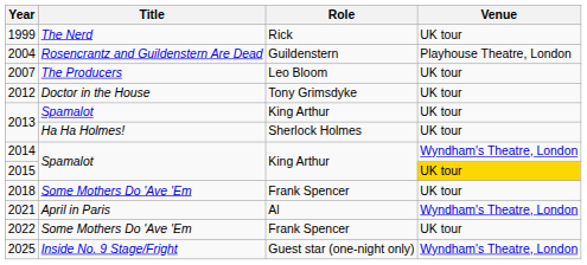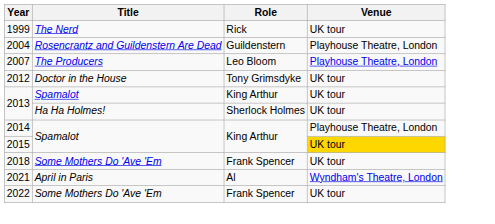2007 | Venue: UK tour -> Playhouse Theatre, London
2014 | Venue: Wyndham's Theatre, London -> Playhouse Theatre, London
- row: 2025 | Inside No. 9 Stage/Fright | Guest star (one-night only) | Wyndham's Theatre, London
